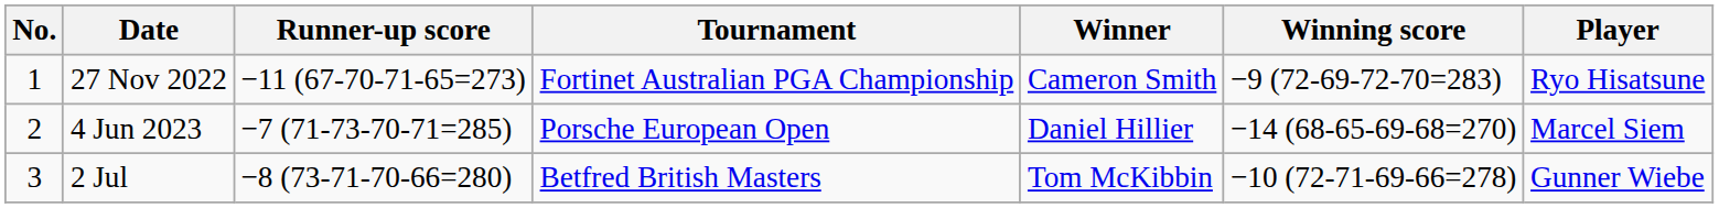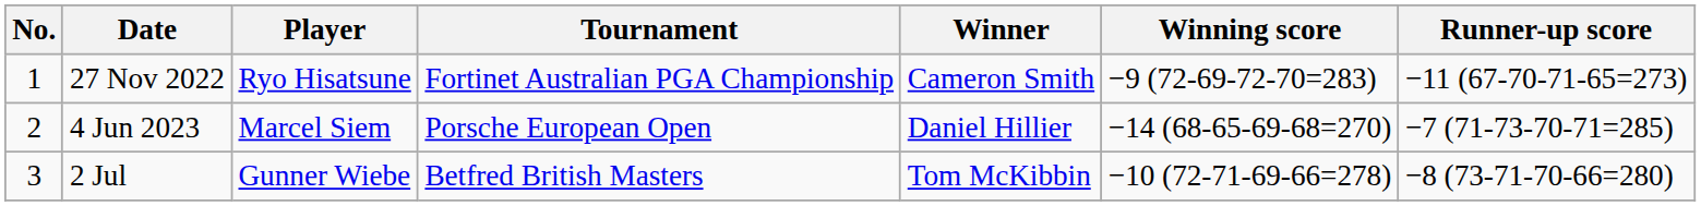columns swapped: Player <-> Runner-up score
